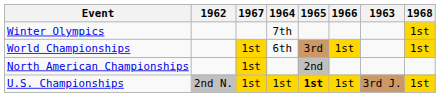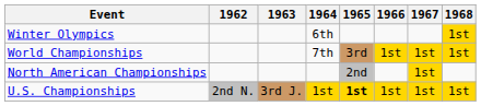columns swapped: 1963 <-> 1967
Winter Olympics | 1964: 7th -> 6th
World Championships | 1964: 6th -> 7th
